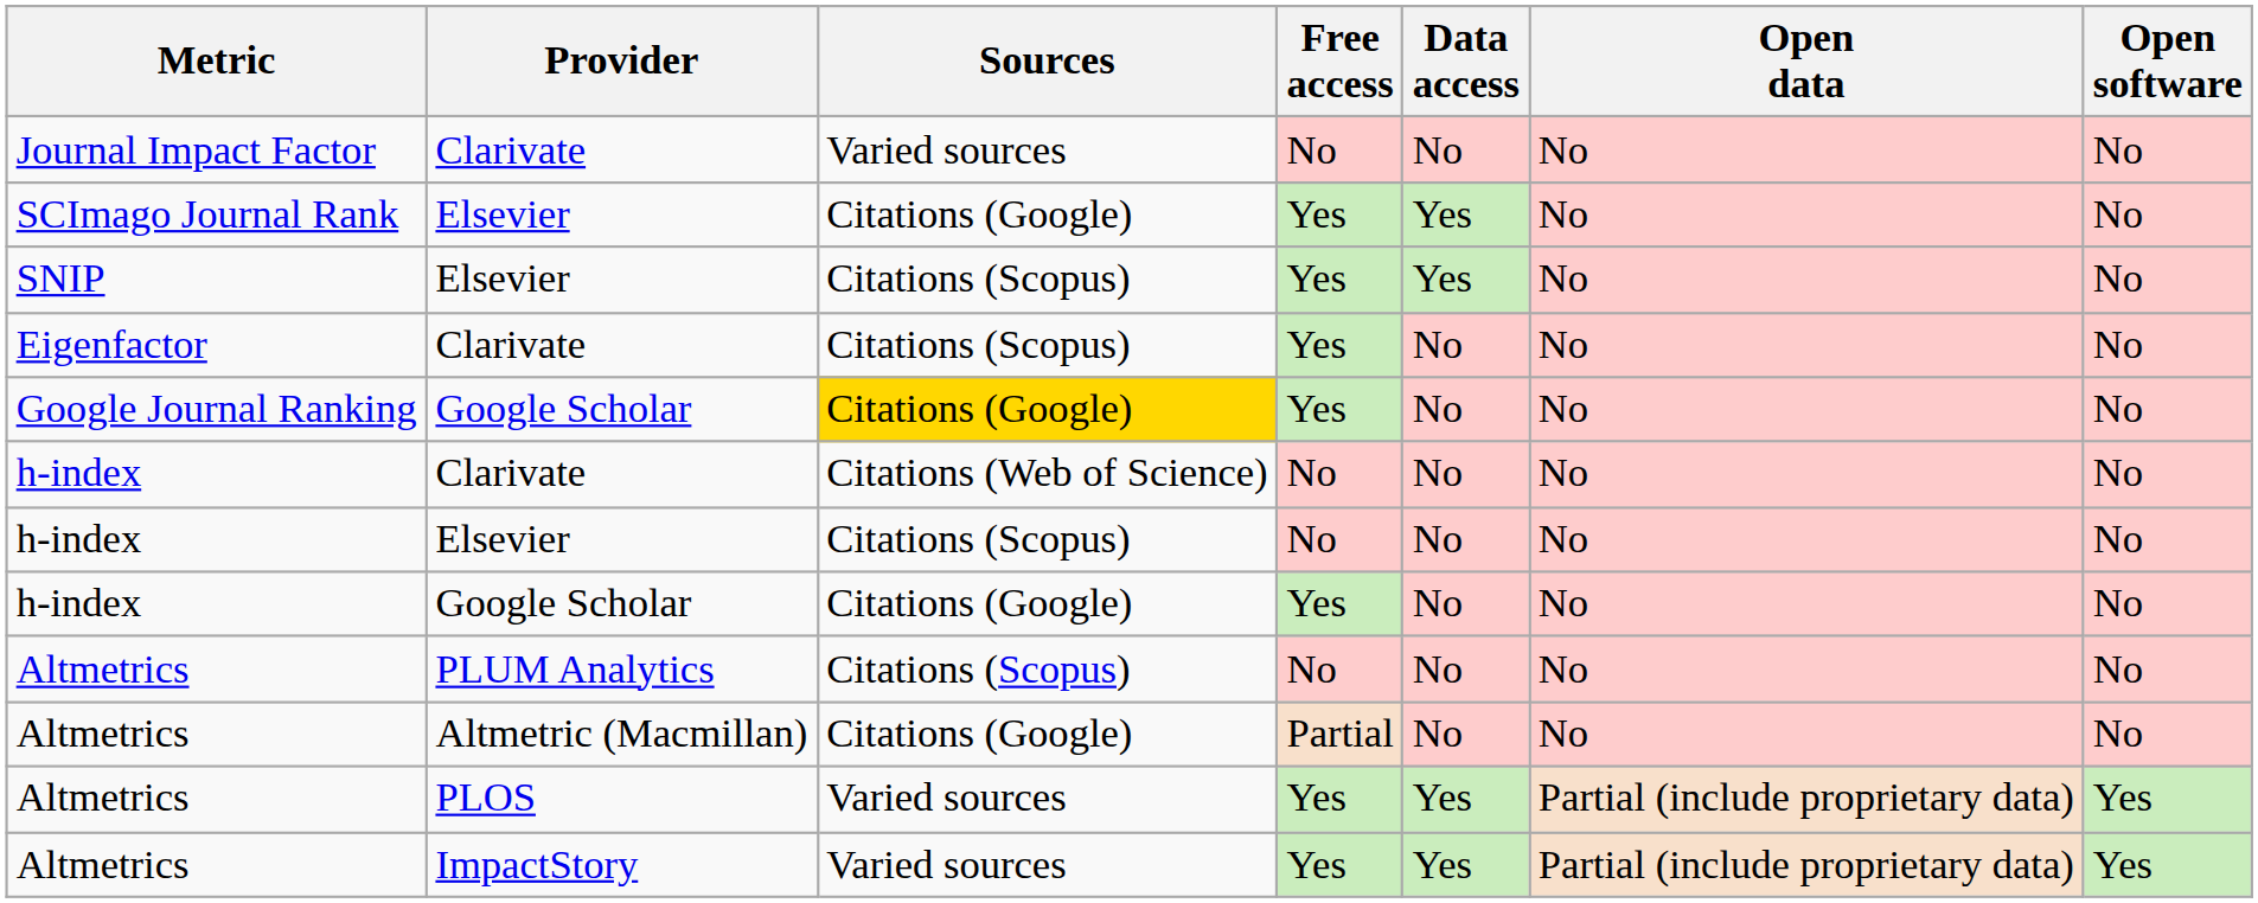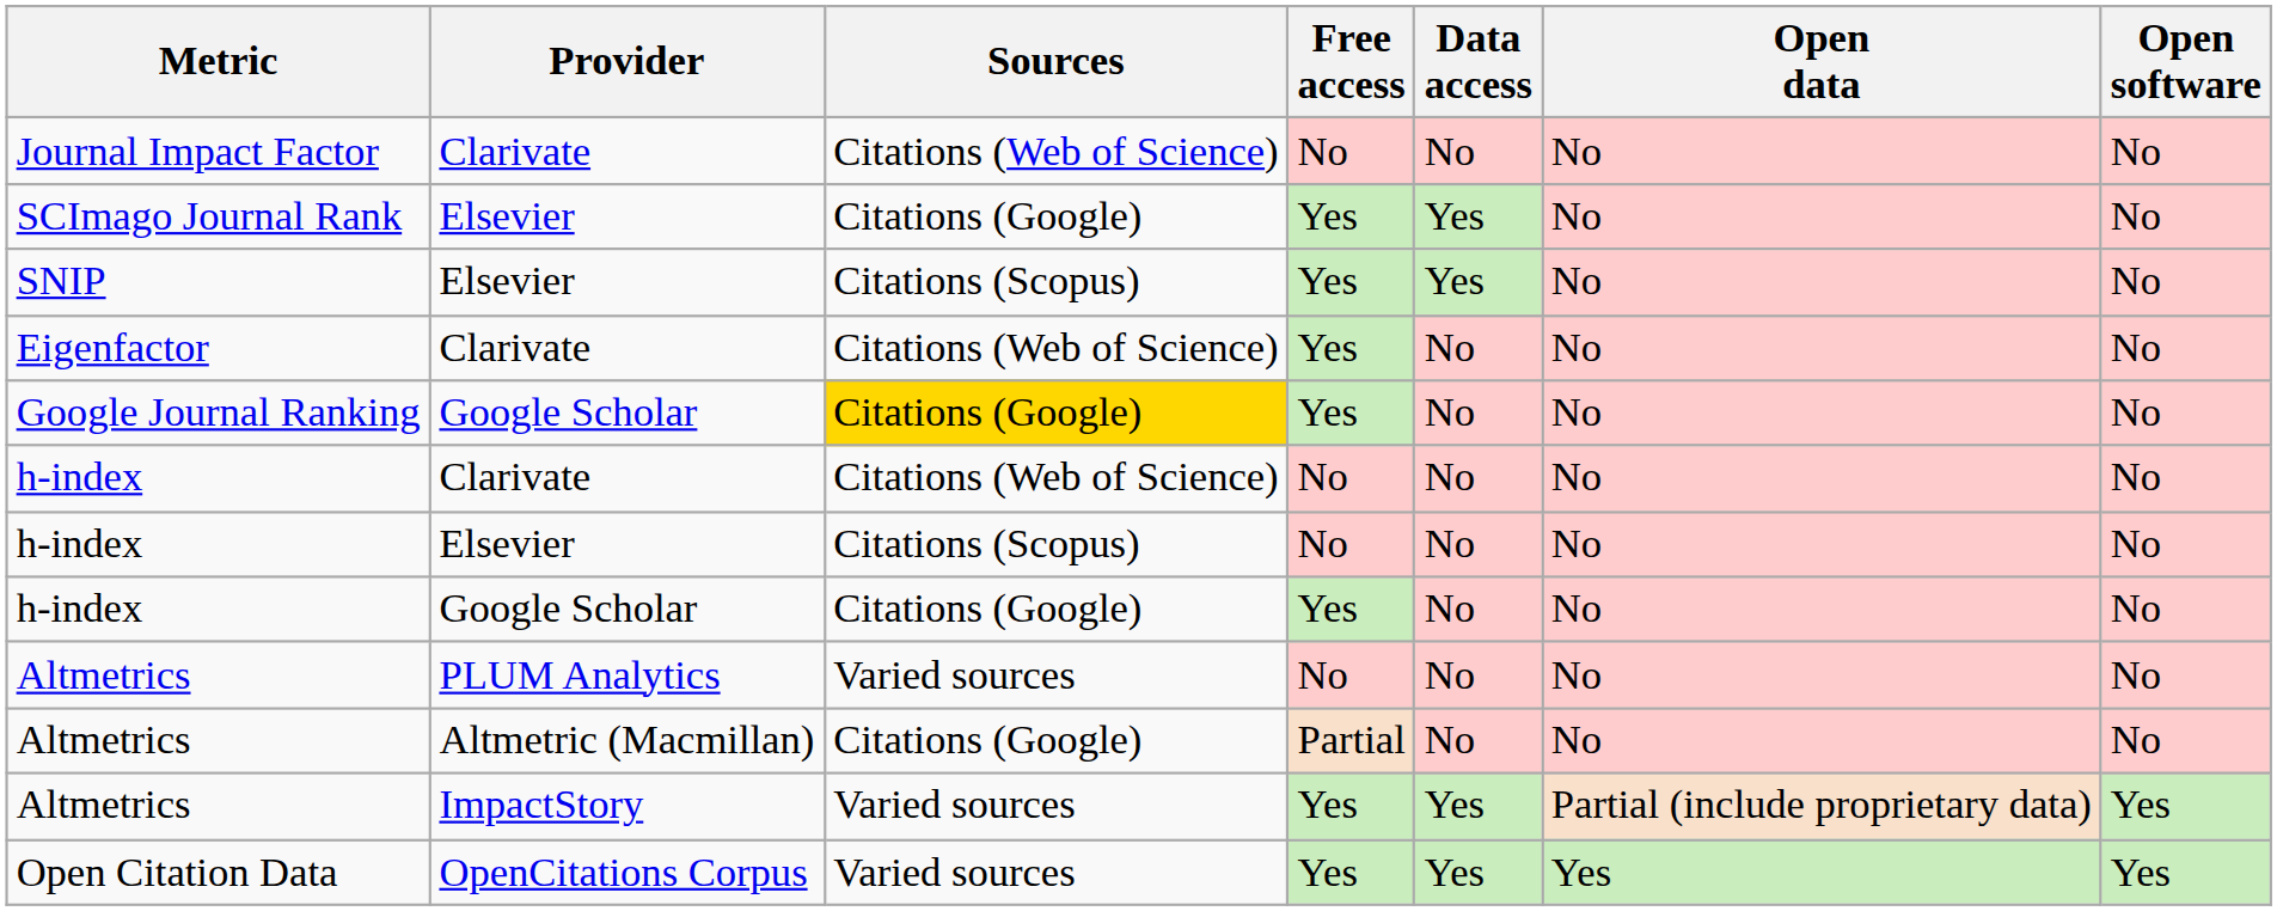Journal Impact Factor | Sources: Varied sources -> Citations (Web of Science)
Eigenfactor | Sources: Citations (Scopus) -> Citations (Web of Science)
Altmetrics / PLUM Analytics | Sources: Citations (Scopus) -> Varied sources
- row: Altmetrics | PLOS | Varied sources | Yes | Yes | Partial (include proprietary data) | Yes
+ row: Open Citation Data | OpenCitations Corpus | Varied sources | Yes | Yes | Yes | Yes
